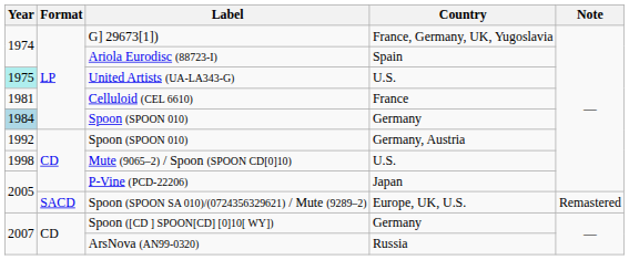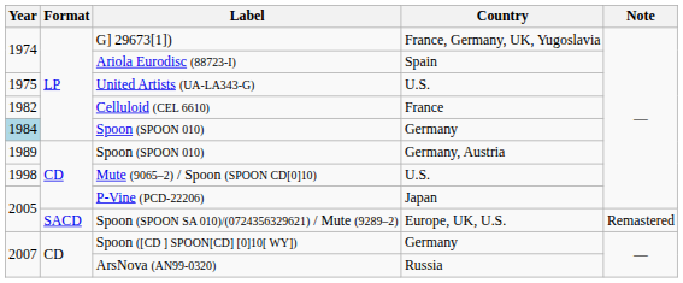United Artists (UA-LA343-G) | Year: paleturquoise background -> no background
Celluloid (CEL 6610) | Year: 1981 -> 1982
Spoon (SPOON 010) / Germany, Austria | Year: 1992 -> 1989
